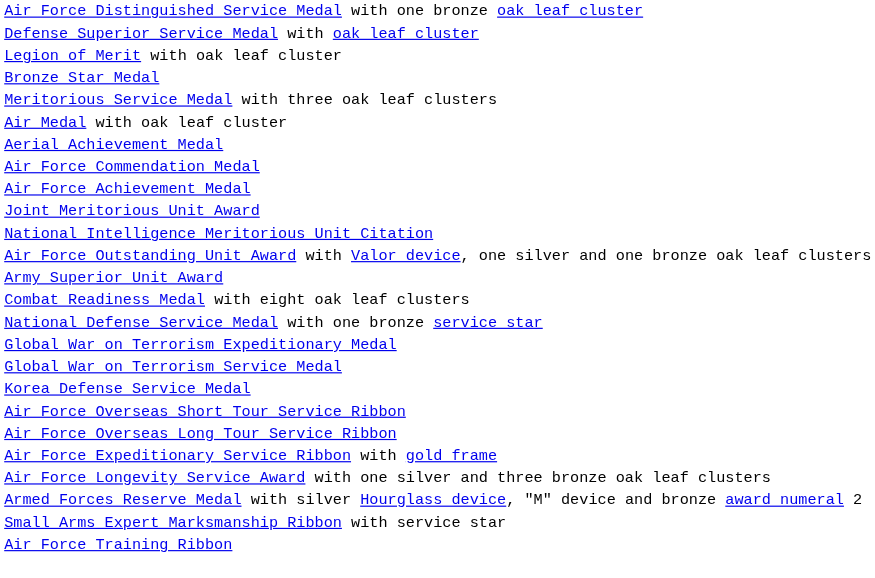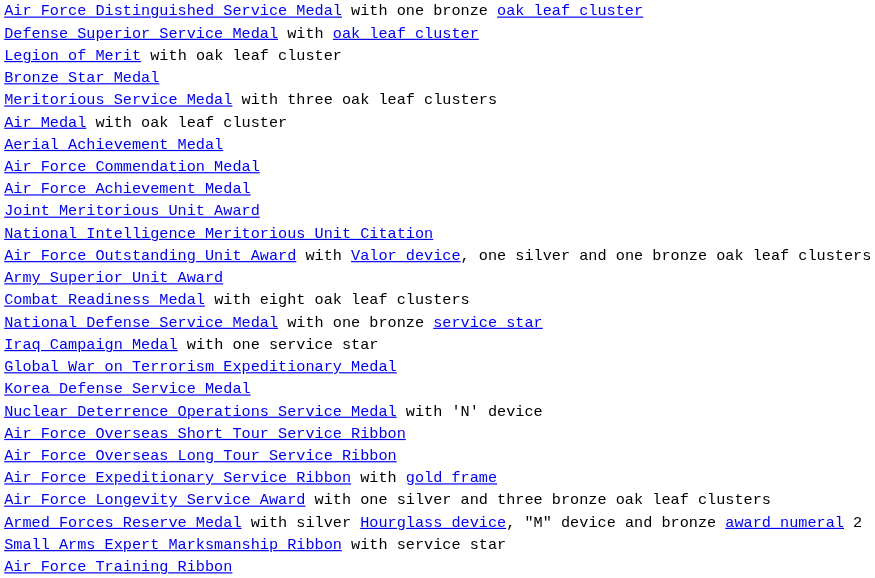+ row: Iraq Campaign Medal with one service star
- row: Global War on Terrorism Service Medal
+ row: Nuclear Deterrence Operations Service Medal with 'N' device
